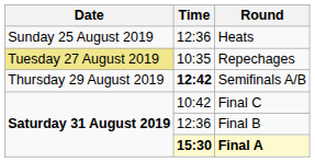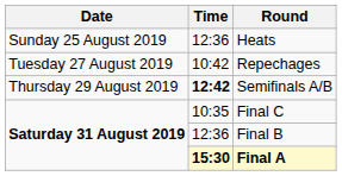Repechages | Date: khaki background -> no background
Repechages | Time: 10:35 -> 10:42
Final C | Time: 10:42 -> 10:35
